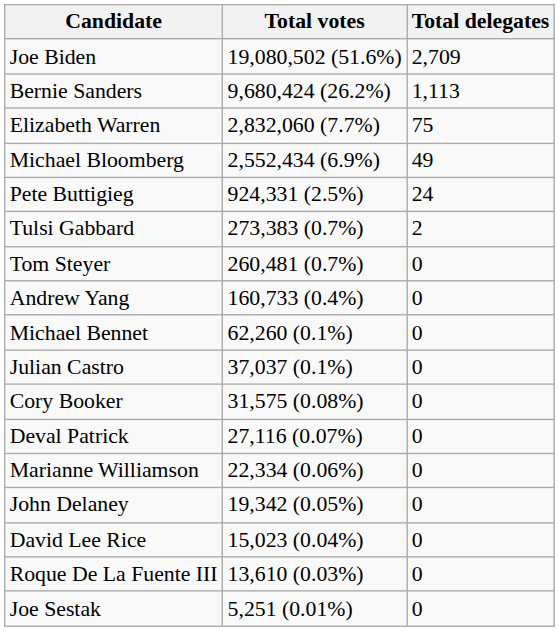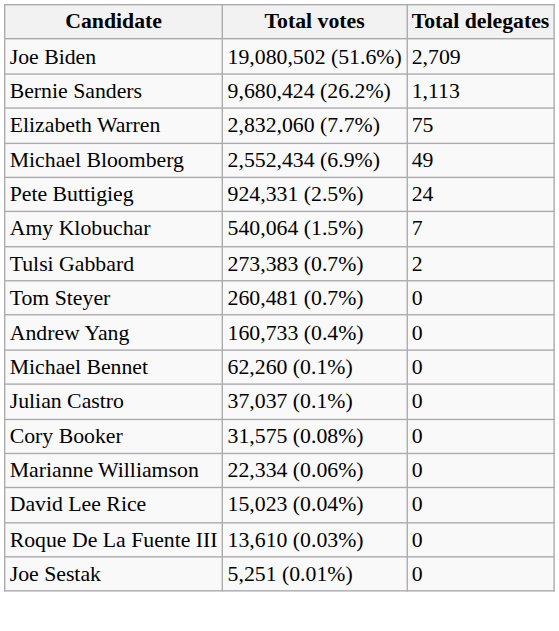+ row: Amy Klobuchar | 540,064 (1.5%) | 7
- row: Deval Patrick | 27,116 (0.07%) | 0
- row: John Delaney | 19,342 (0.05%) | 0
